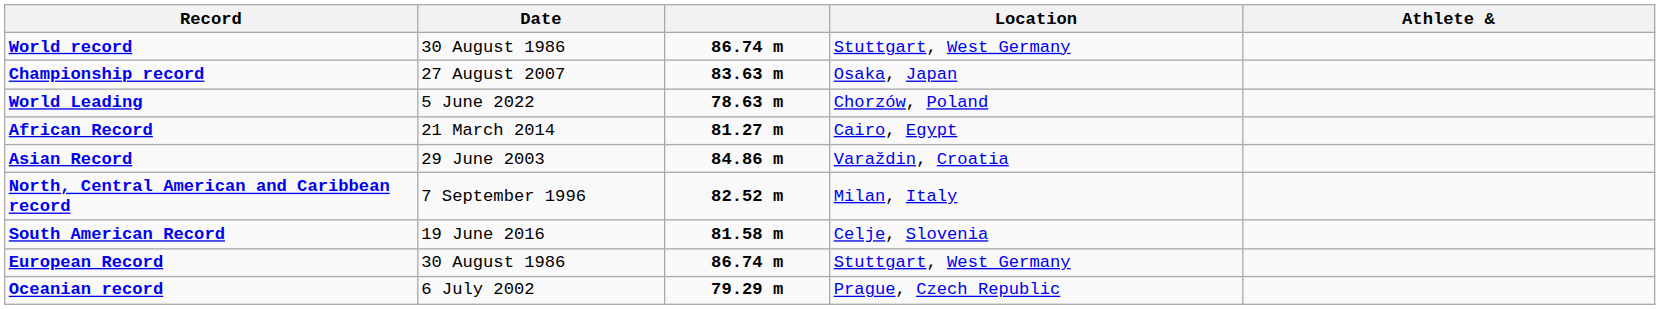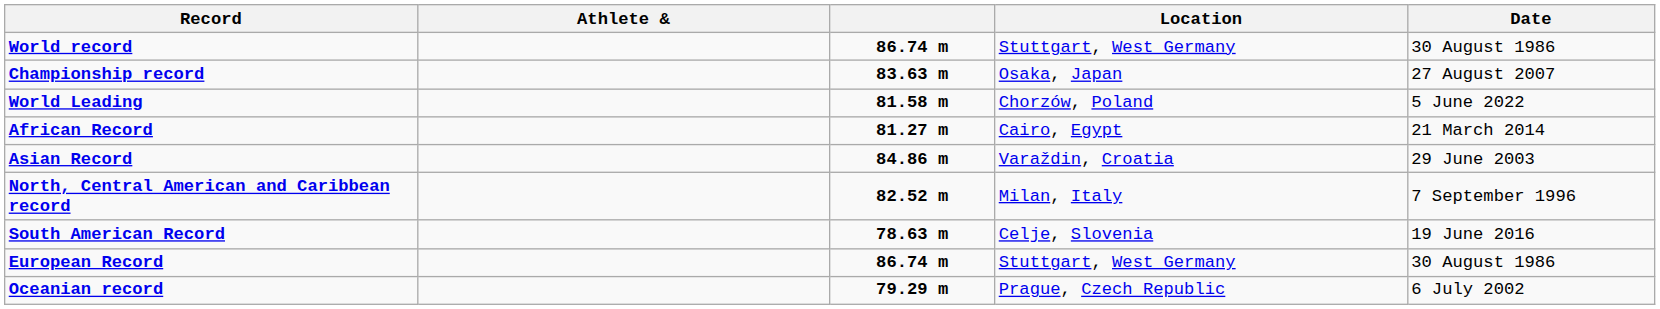columns swapped: Athlete & <-> Date
World Leading | column 3: 78.63 m -> 81.58 m
South American Record | column 3: 81.58 m -> 78.63 m
